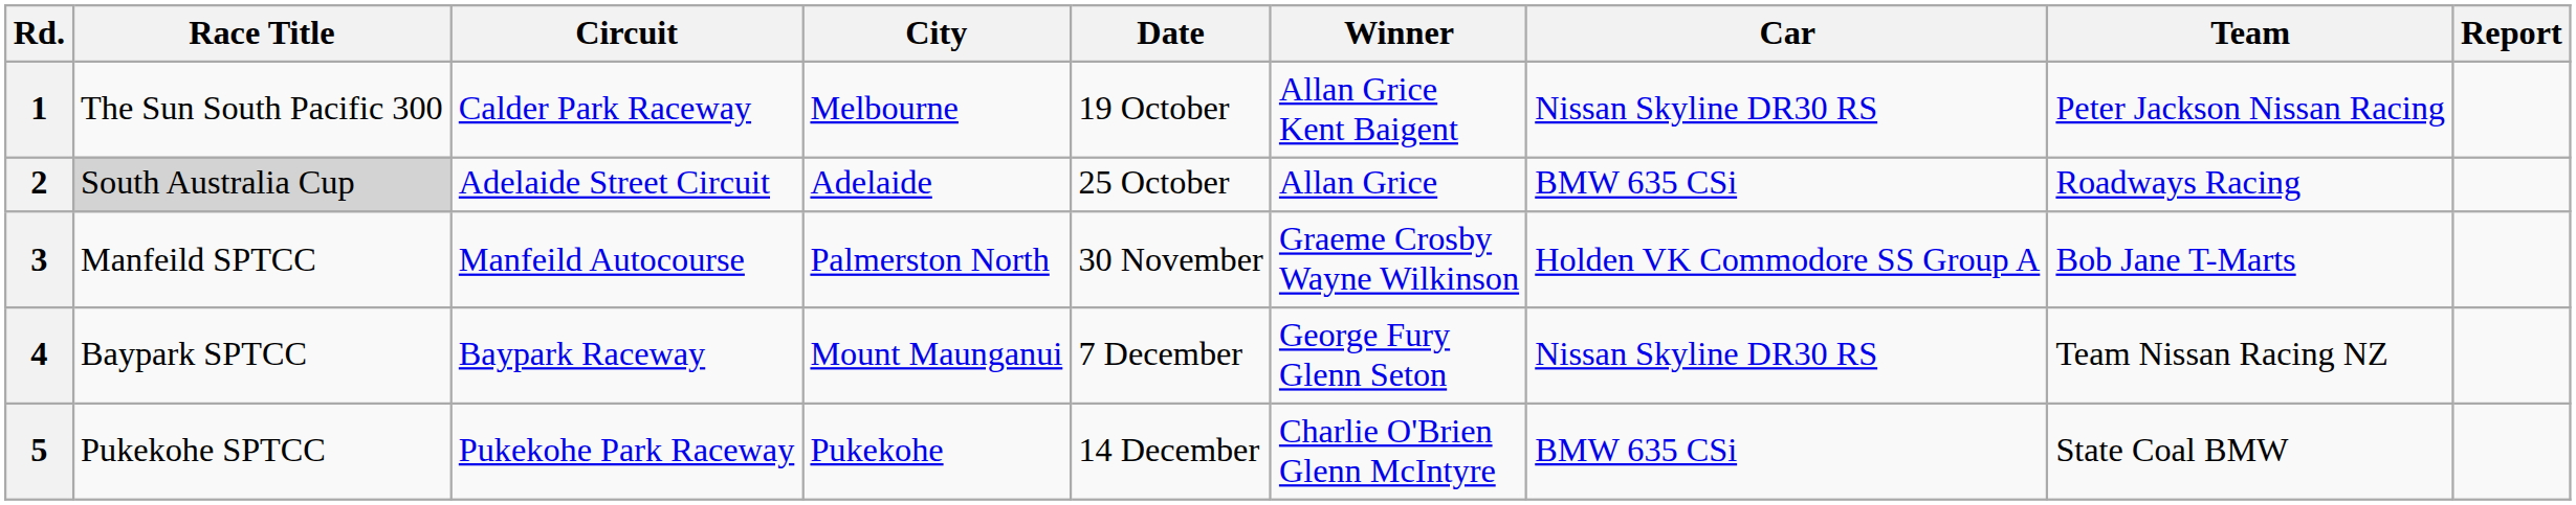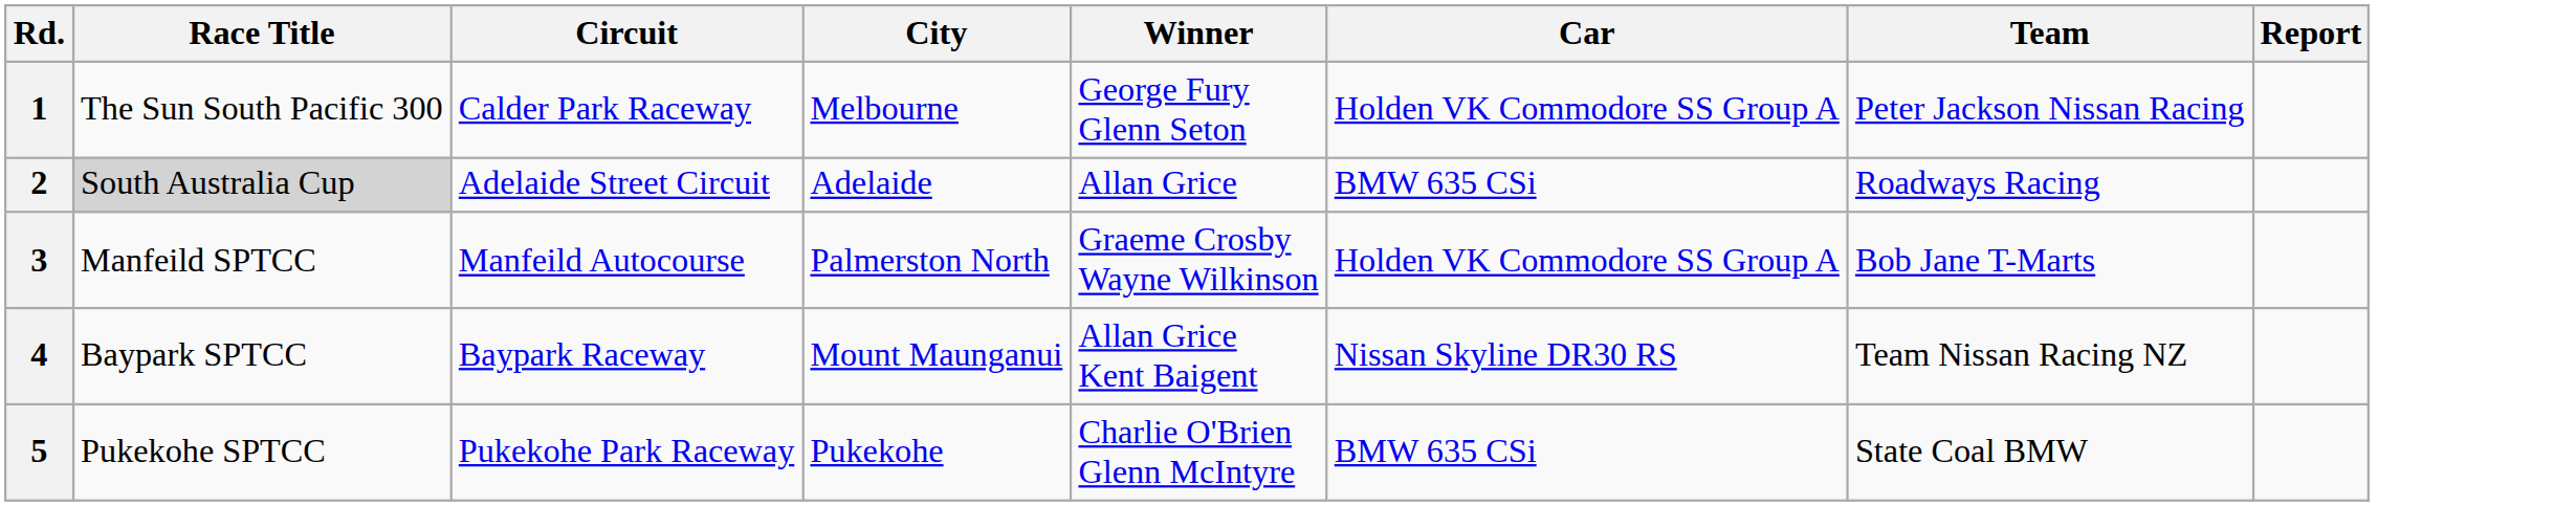- column: Date | 19 October | 25 October | 30 November | 7 December | 14 December
1 | Winner: Allan Grice Kent Baigent -> George Fury Glenn Seton
1 | Car: Nissan Skyline DR30 RS -> Holden VK Commodore SS Group A
4 | Winner: George Fury Glenn Seton -> Allan Grice Kent Baigent
